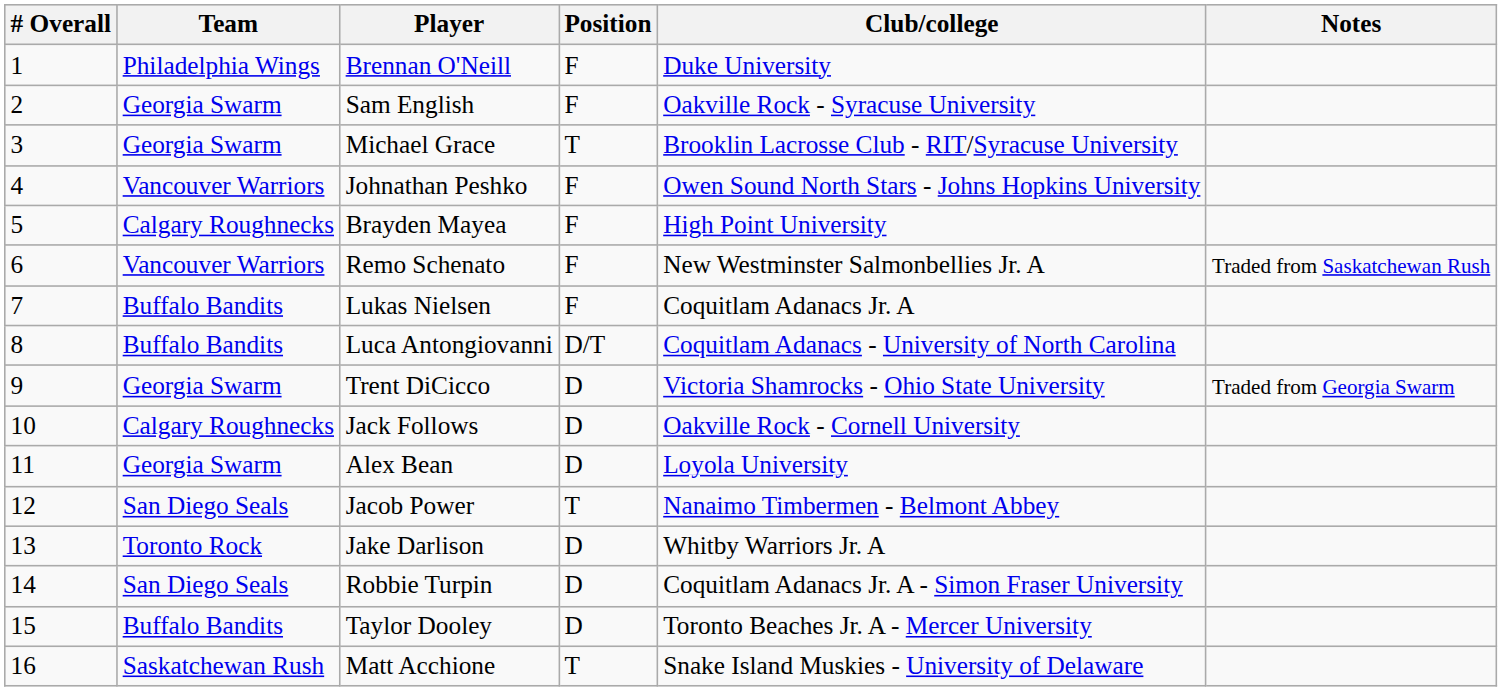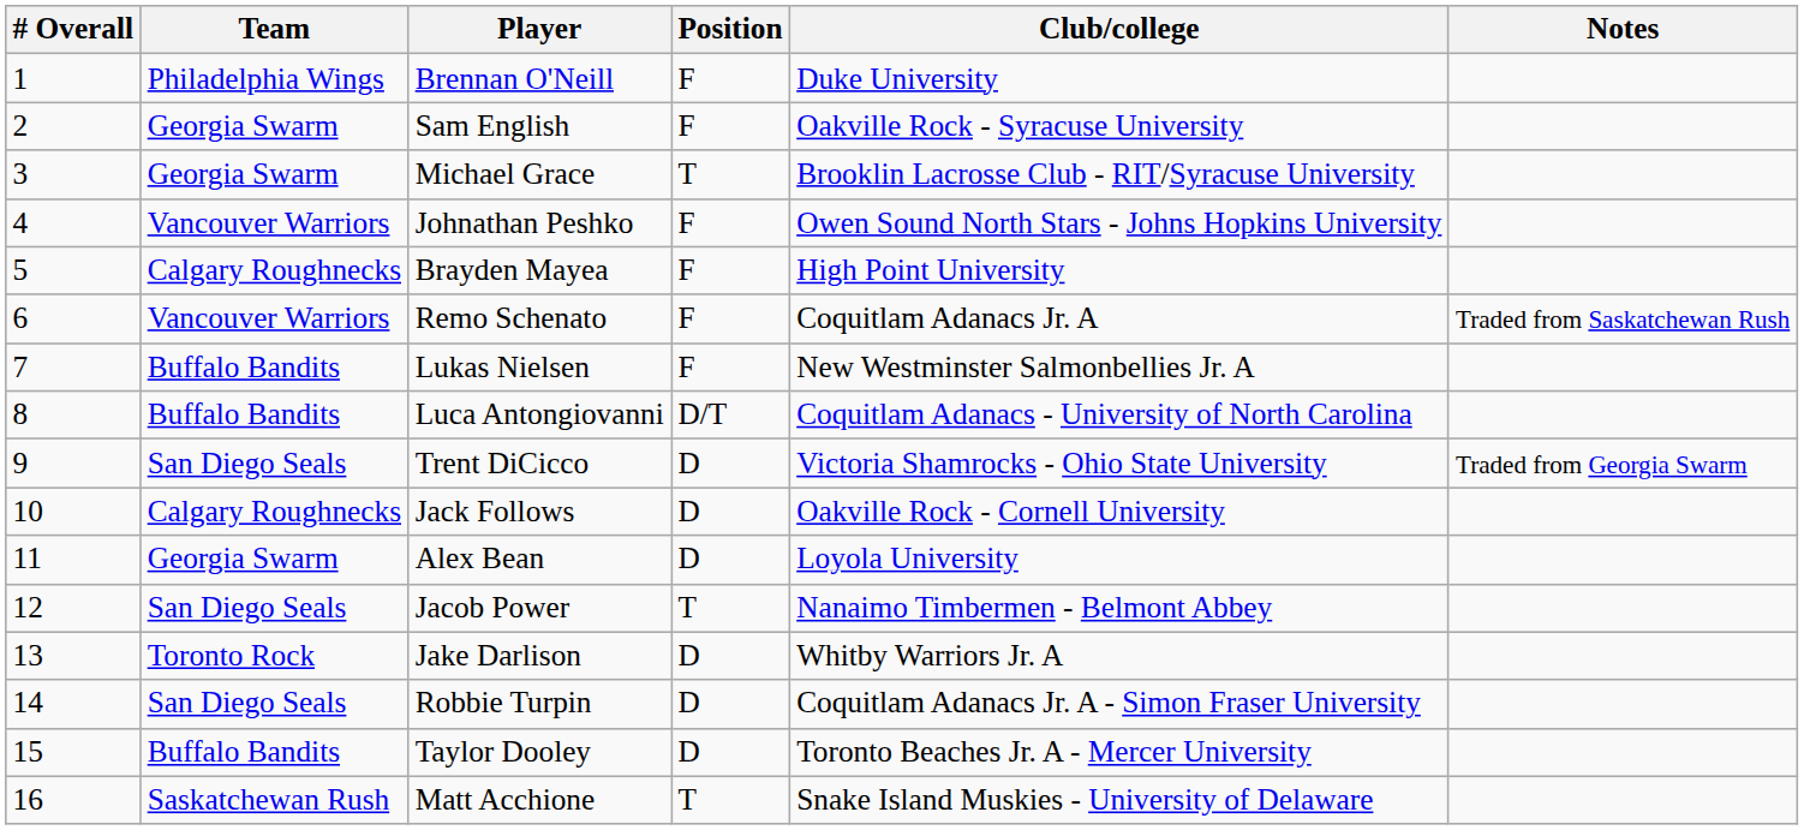Remo Schenato | Club/college: New Westminster Salmonbellies Jr. A -> Coquitlam Adanacs Jr. A
Lukas Nielsen | Club/college: Coquitlam Adanacs Jr. A -> New Westminster Salmonbellies Jr. A
Trent DiCicco | Team: Georgia Swarm -> San Diego Seals
